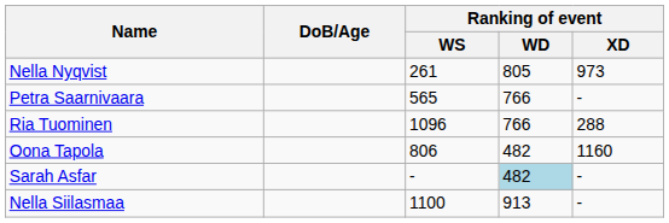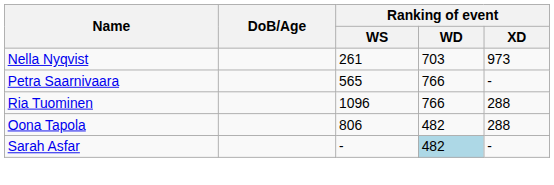Nella Nyqvist | Ranking of event / WD: 805 -> 703
Oona Tapola | Ranking of event / XD: 1160 -> 288
- row: Nella Siilasmaa | 1100 | 913 | -
